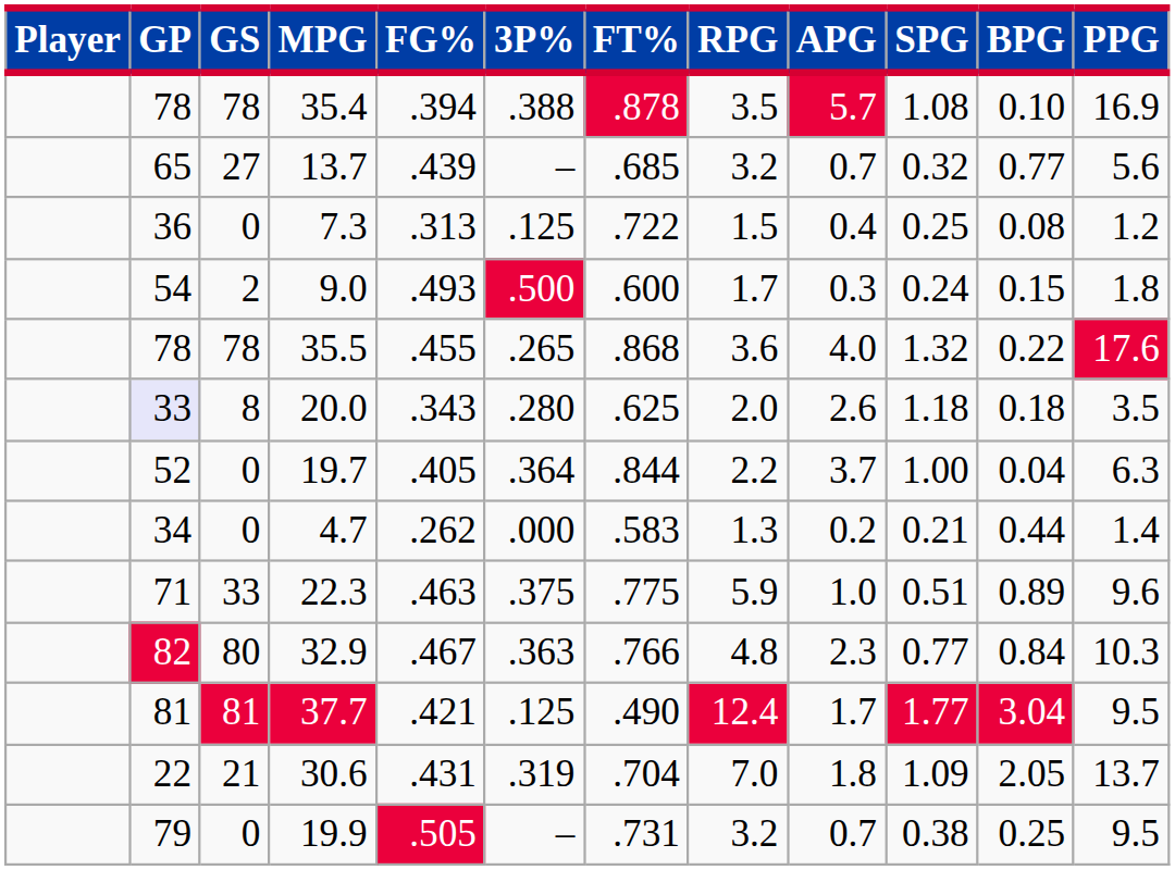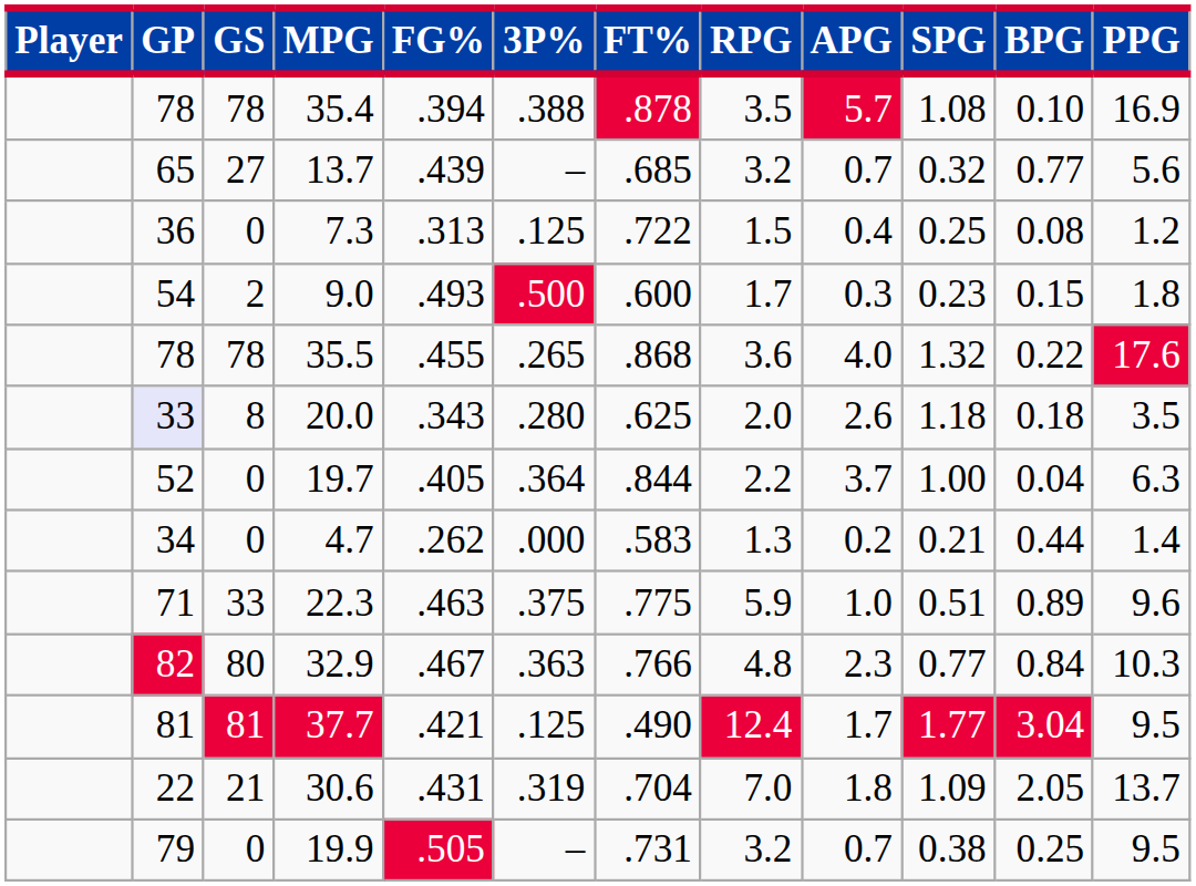9.0 | SPG: 0.24 -> 0.23
